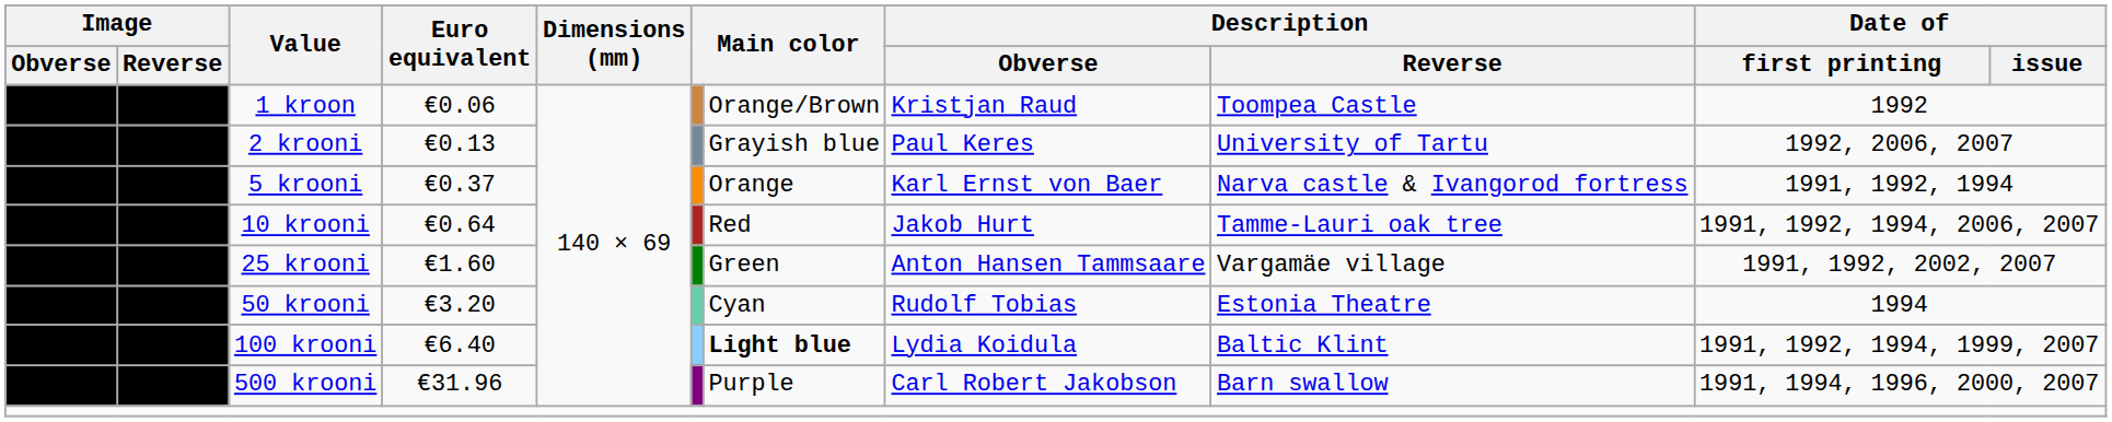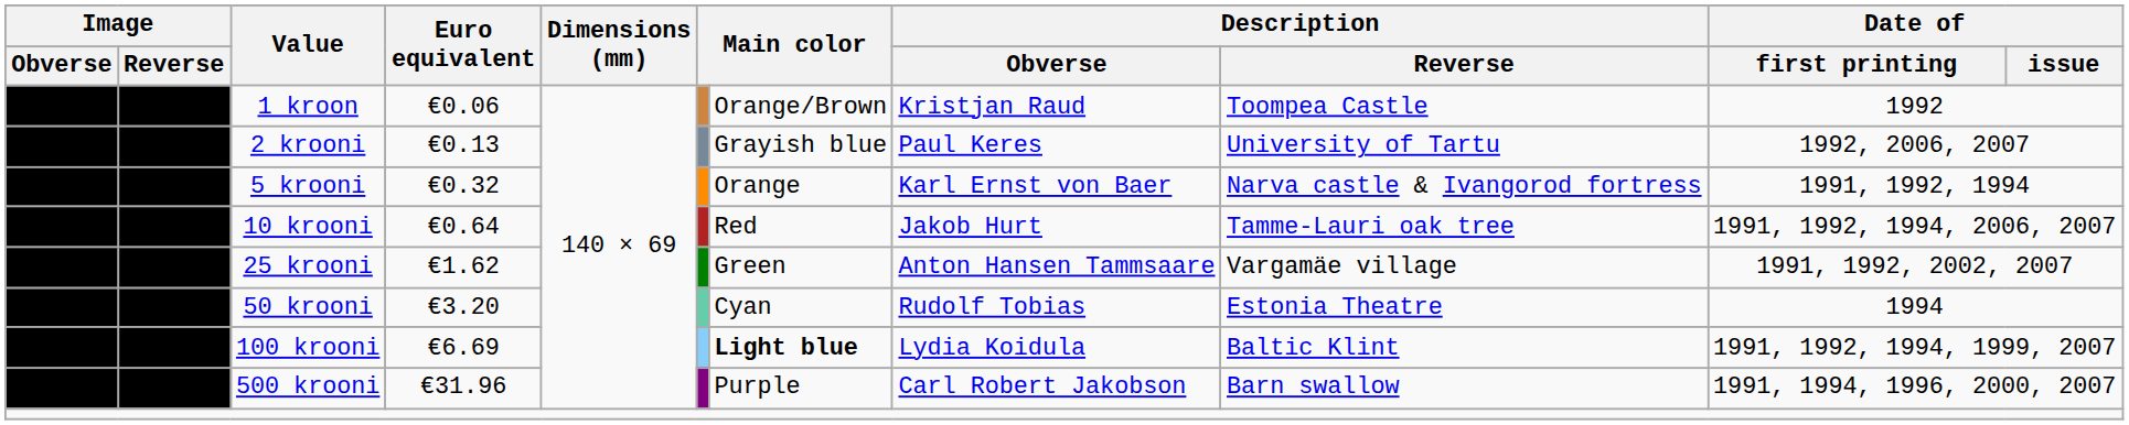5 krooni | Euro equivalent: €0.37 -> €0.32
25 krooni | Euro equivalent: €1.60 -> €1.62
100 krooni | Euro equivalent: €6.40 -> €6.69
